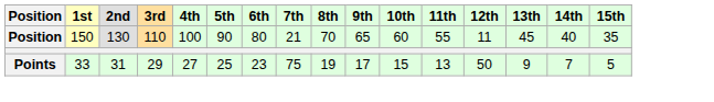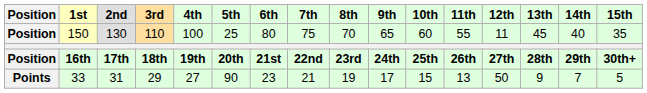150 | 5th: 90 -> 25
150 | 7th: 21 -> 75
+ row: Position | 16th | 17th | 18th | 19th | 20th | 21st | 22nd | 23rd | 24th | 25th | 26th | 27th | 28th | 29th | 30th+
33 | 5th: 25 -> 90
33 | 7th: 75 -> 21
